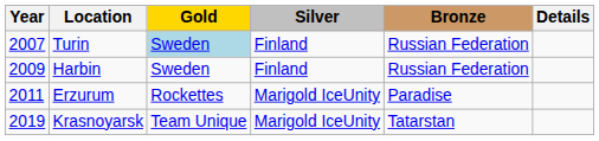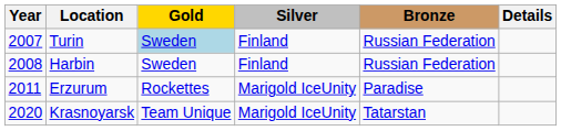Harbin | Year: 2009 -> 2008
Krasnoyarsk | Year: 2019 -> 2020
